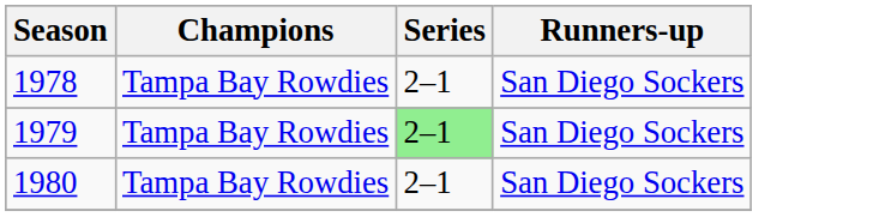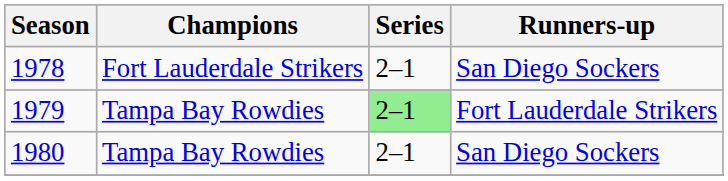1978 | Champions: Tampa Bay Rowdies -> Fort Lauderdale Strikers
1979 | Runners-up: San Diego Sockers -> Fort Lauderdale Strikers
